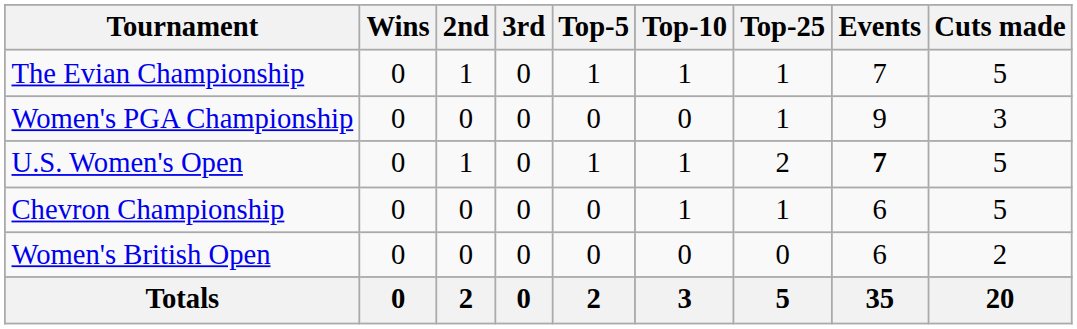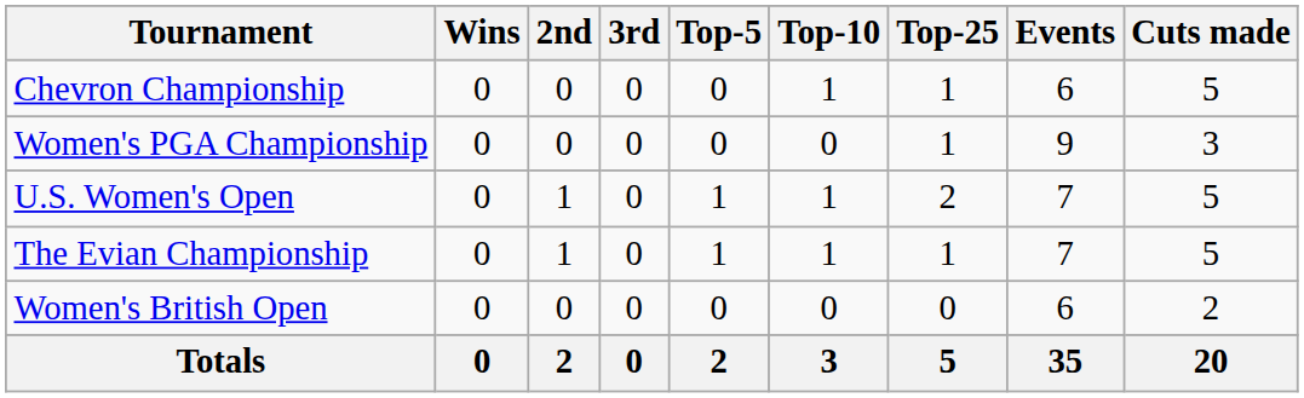rows swapped: Chevron Championship <-> The Evian Championship
U.S. Women's Open | Events: bold -> normal
